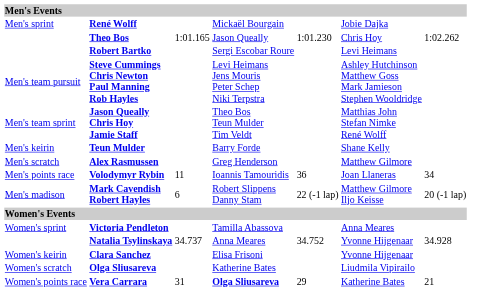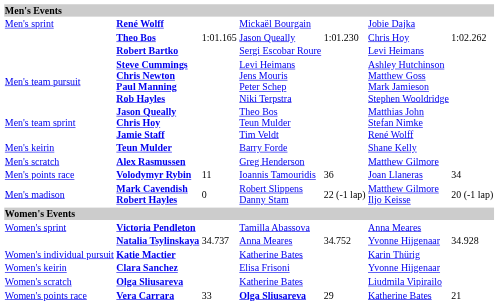Mark Cavendish Robert Hayles | column 3: 6 -> 0
+ row: Women's individual pursuit | Katie Mactier | Katherine Bates | Karin Thürig
Vera Carrara | column 3: 31 -> 33
